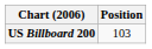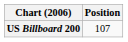US Billboard 200 | Position: 103 -> 107
